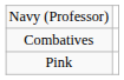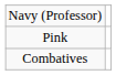rows swapped: Combatives <-> Pink
